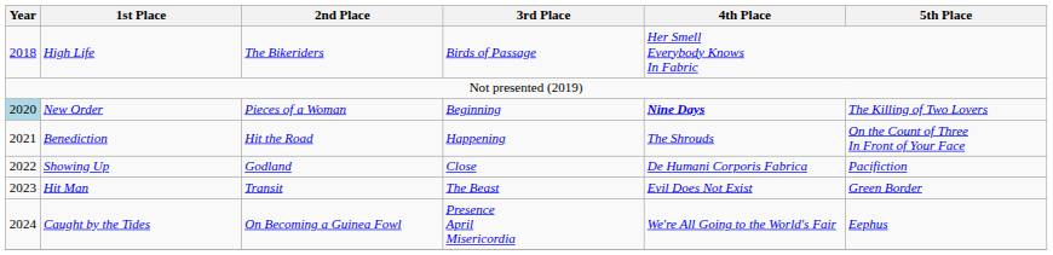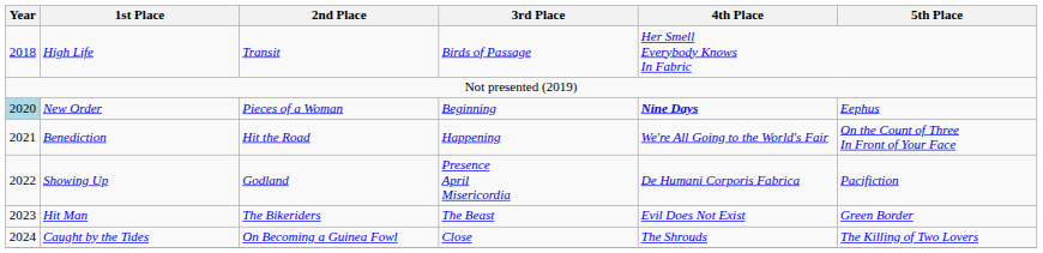High Life | 2nd Place: The Bikeriders -> Transit
New Order | 5th Place: The Killing of Two Lovers -> Eephus
Benediction | 4th Place: The Shrouds -> We're All Going to the World's Fair
Showing Up | 3rd Place: Close -> Presence April Misericordia
Hit Man | 2nd Place: Transit -> The Bikeriders
Caught by the Tides | 3rd Place: Presence April Misericordia -> Close
Caught by the Tides | 4th Place: We're All Going to the World's Fair -> The Shrouds
Caught by the Tides | 5th Place: Eephus -> The Killing of Two Lovers
